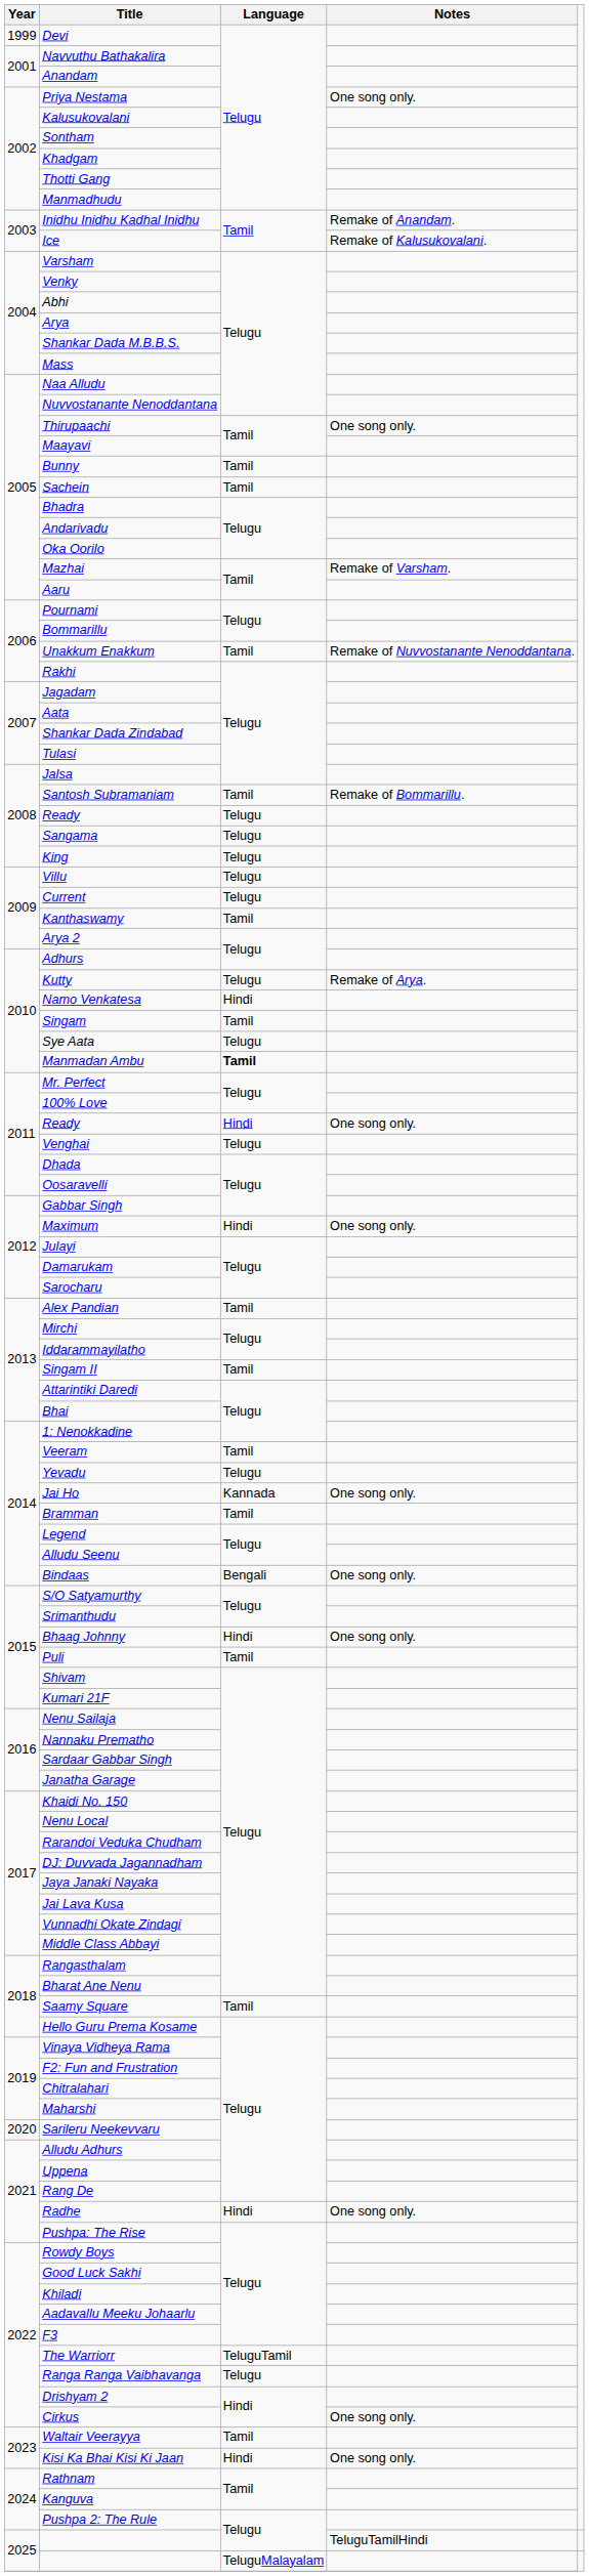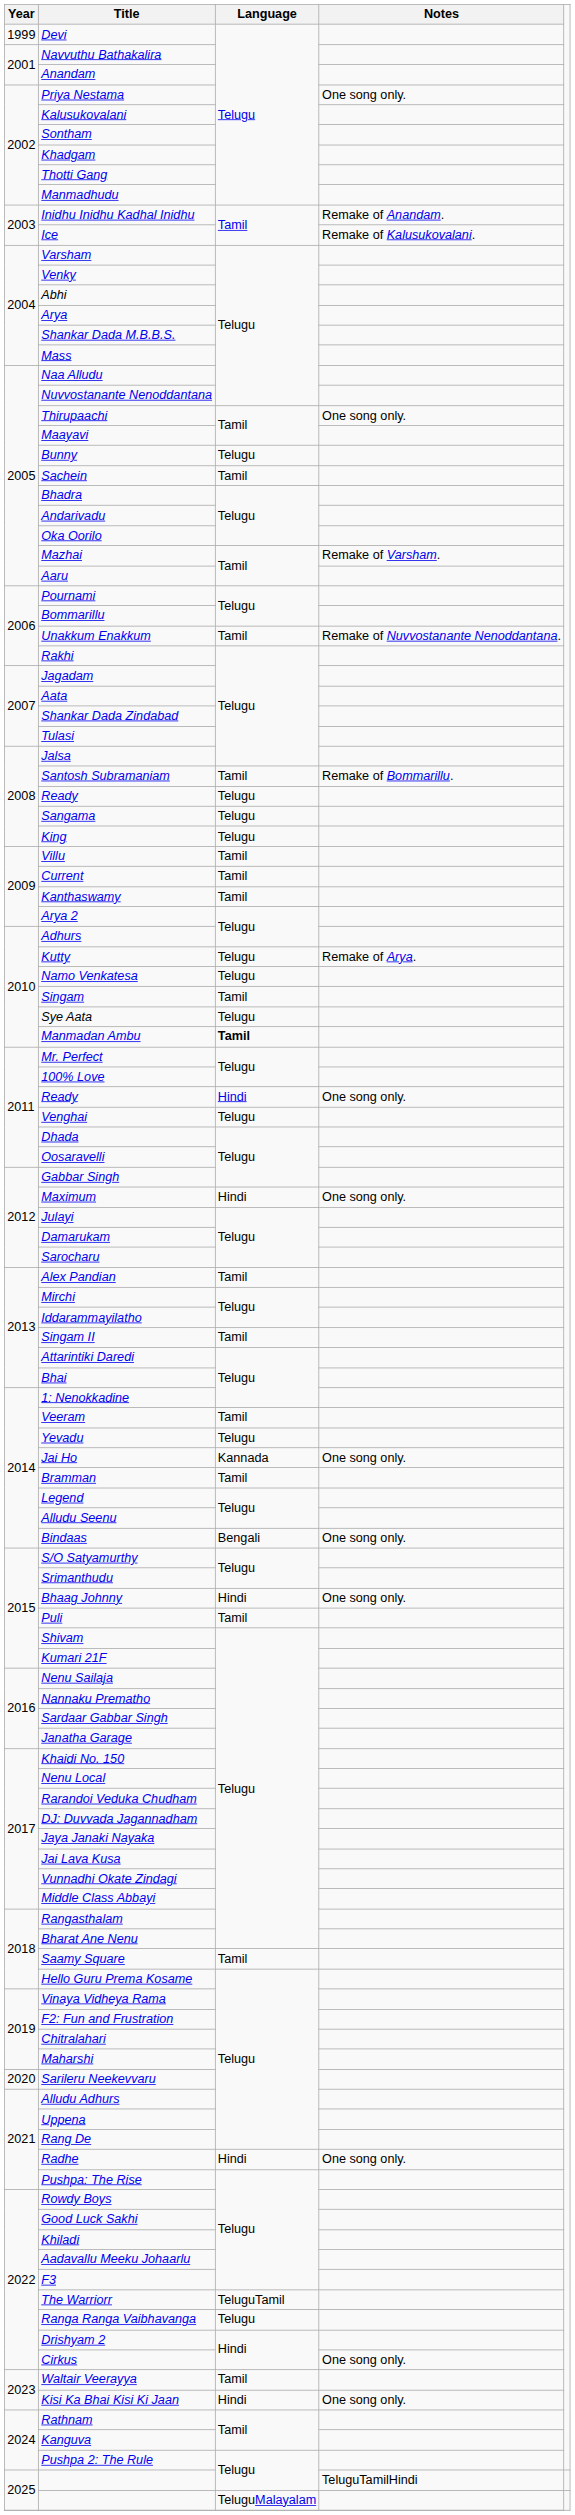Bunny | Language: Tamil -> Telugu
Villu | Language: Telugu -> Tamil
Current | Language: Telugu -> Tamil
Namo Venkatesa | Language: Hindi -> Telugu
